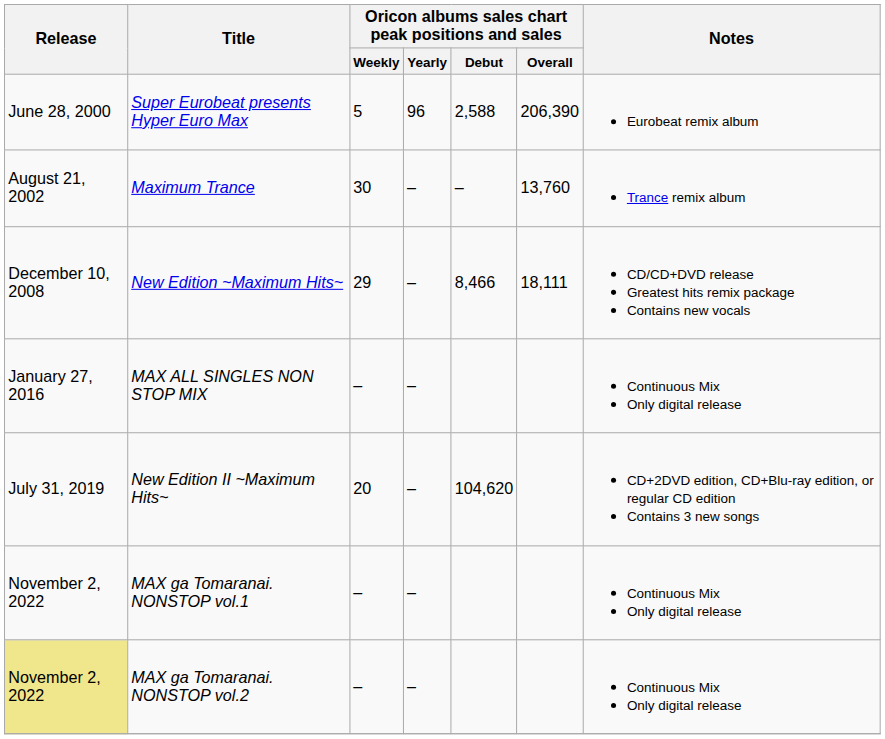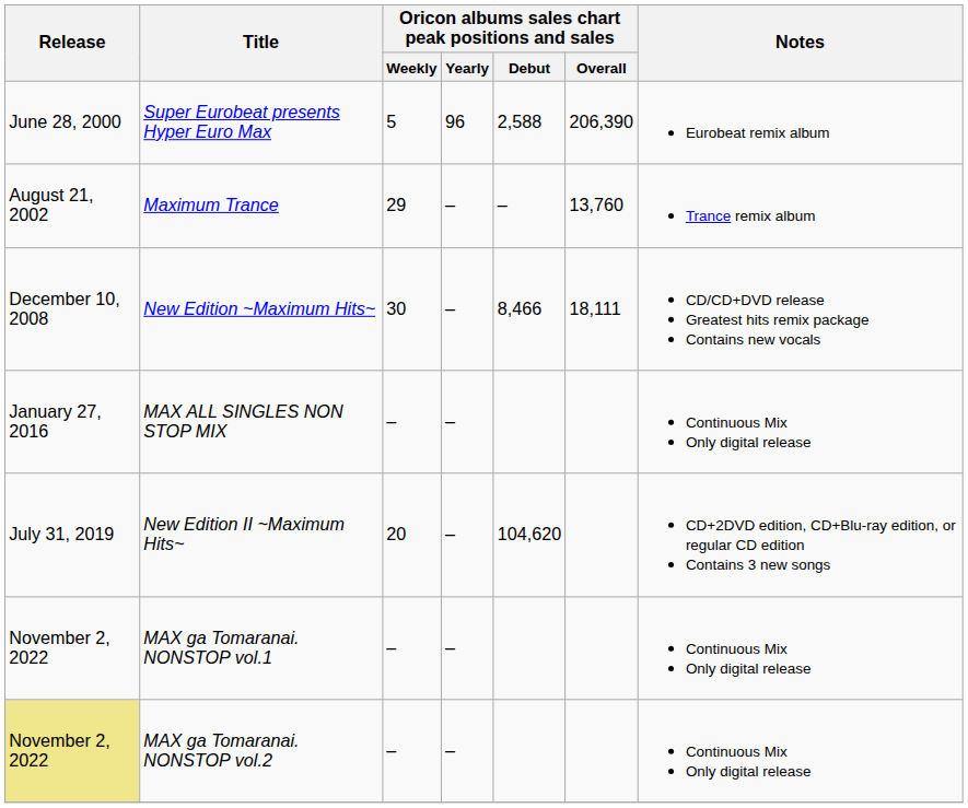Maximum Trance | Oricon albums sales chart peak positions and sales / Weekly: 30 -> 29
New Edition ~Maximum Hits~ | Oricon albums sales chart peak positions and sales / Weekly: 29 -> 30
